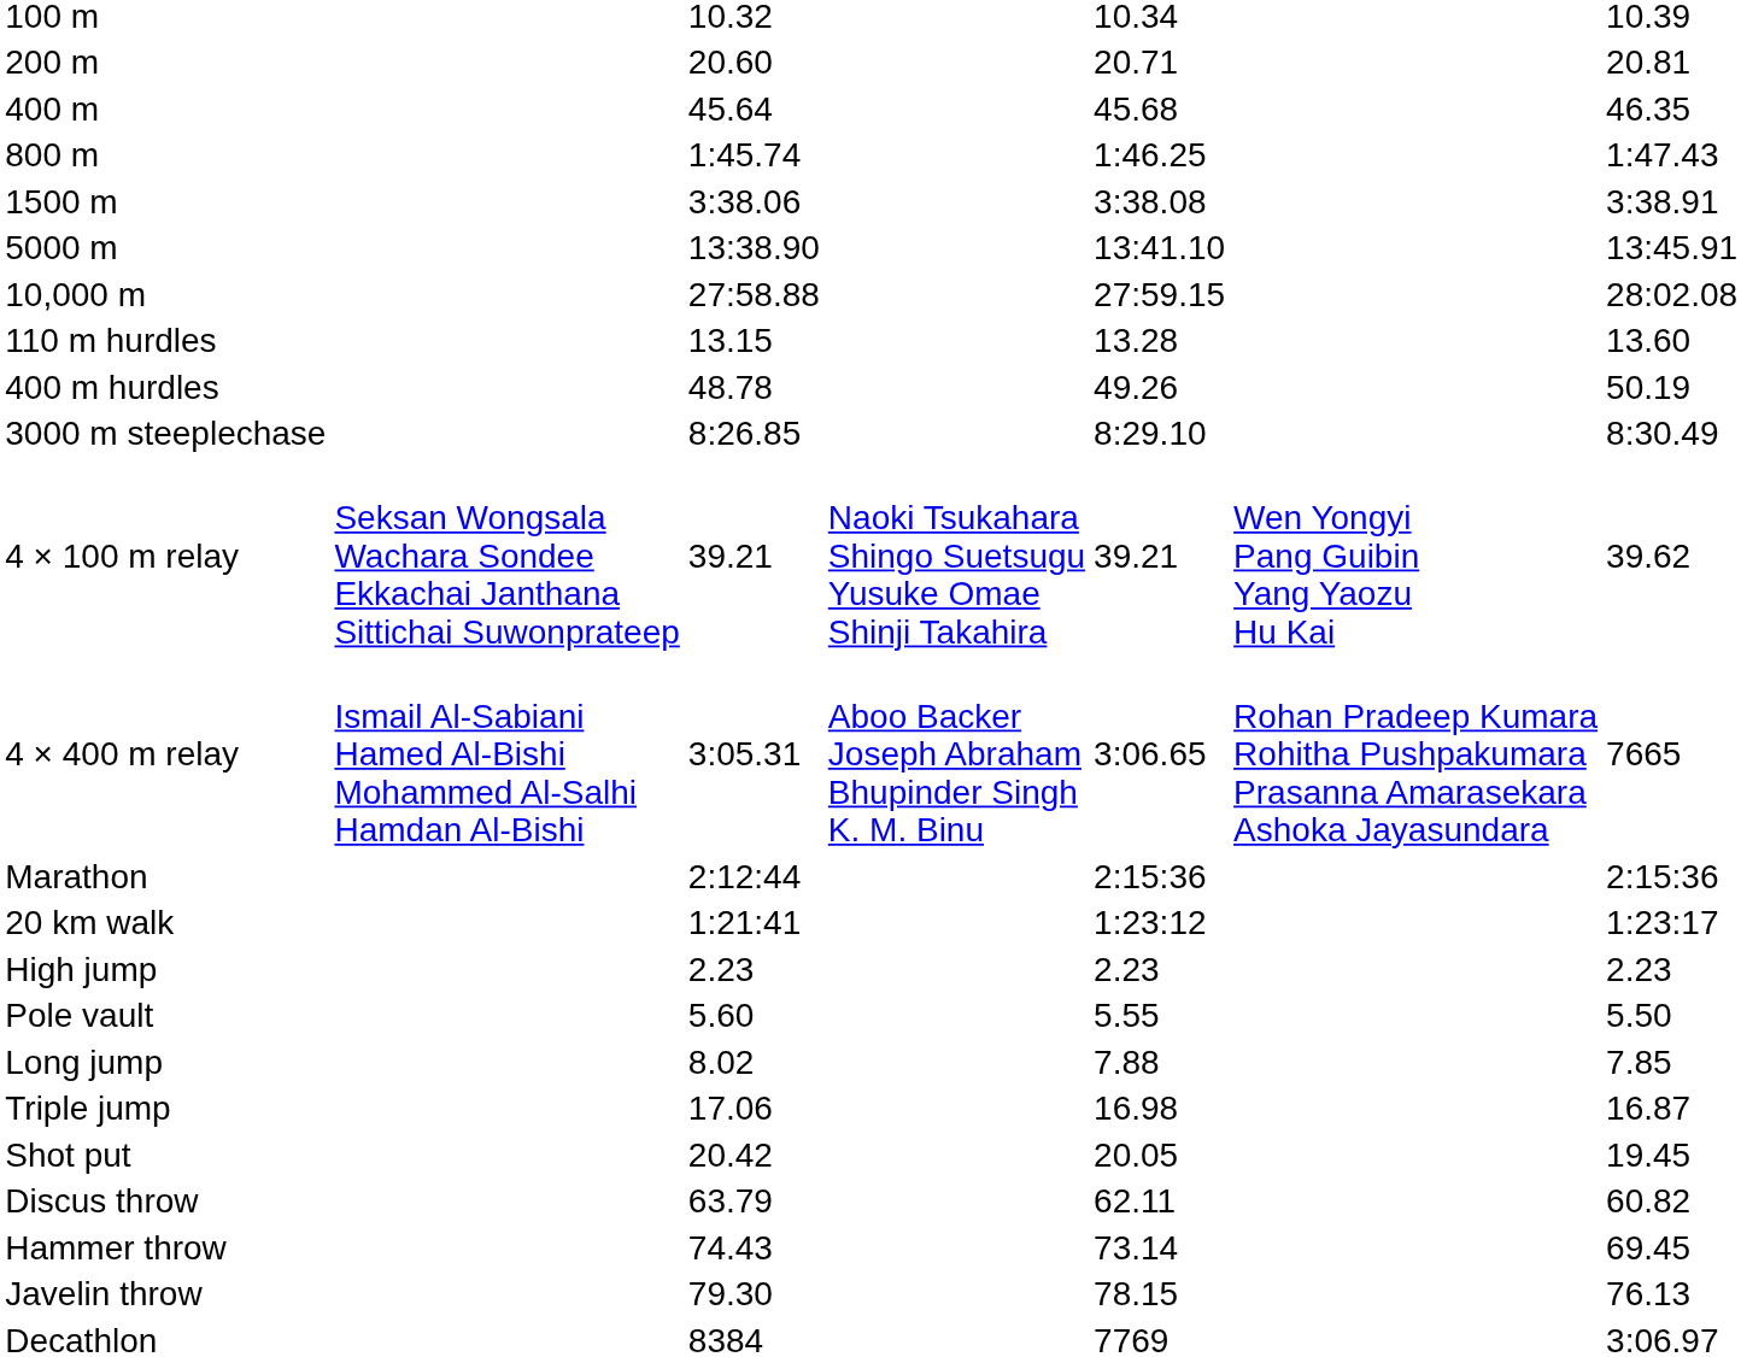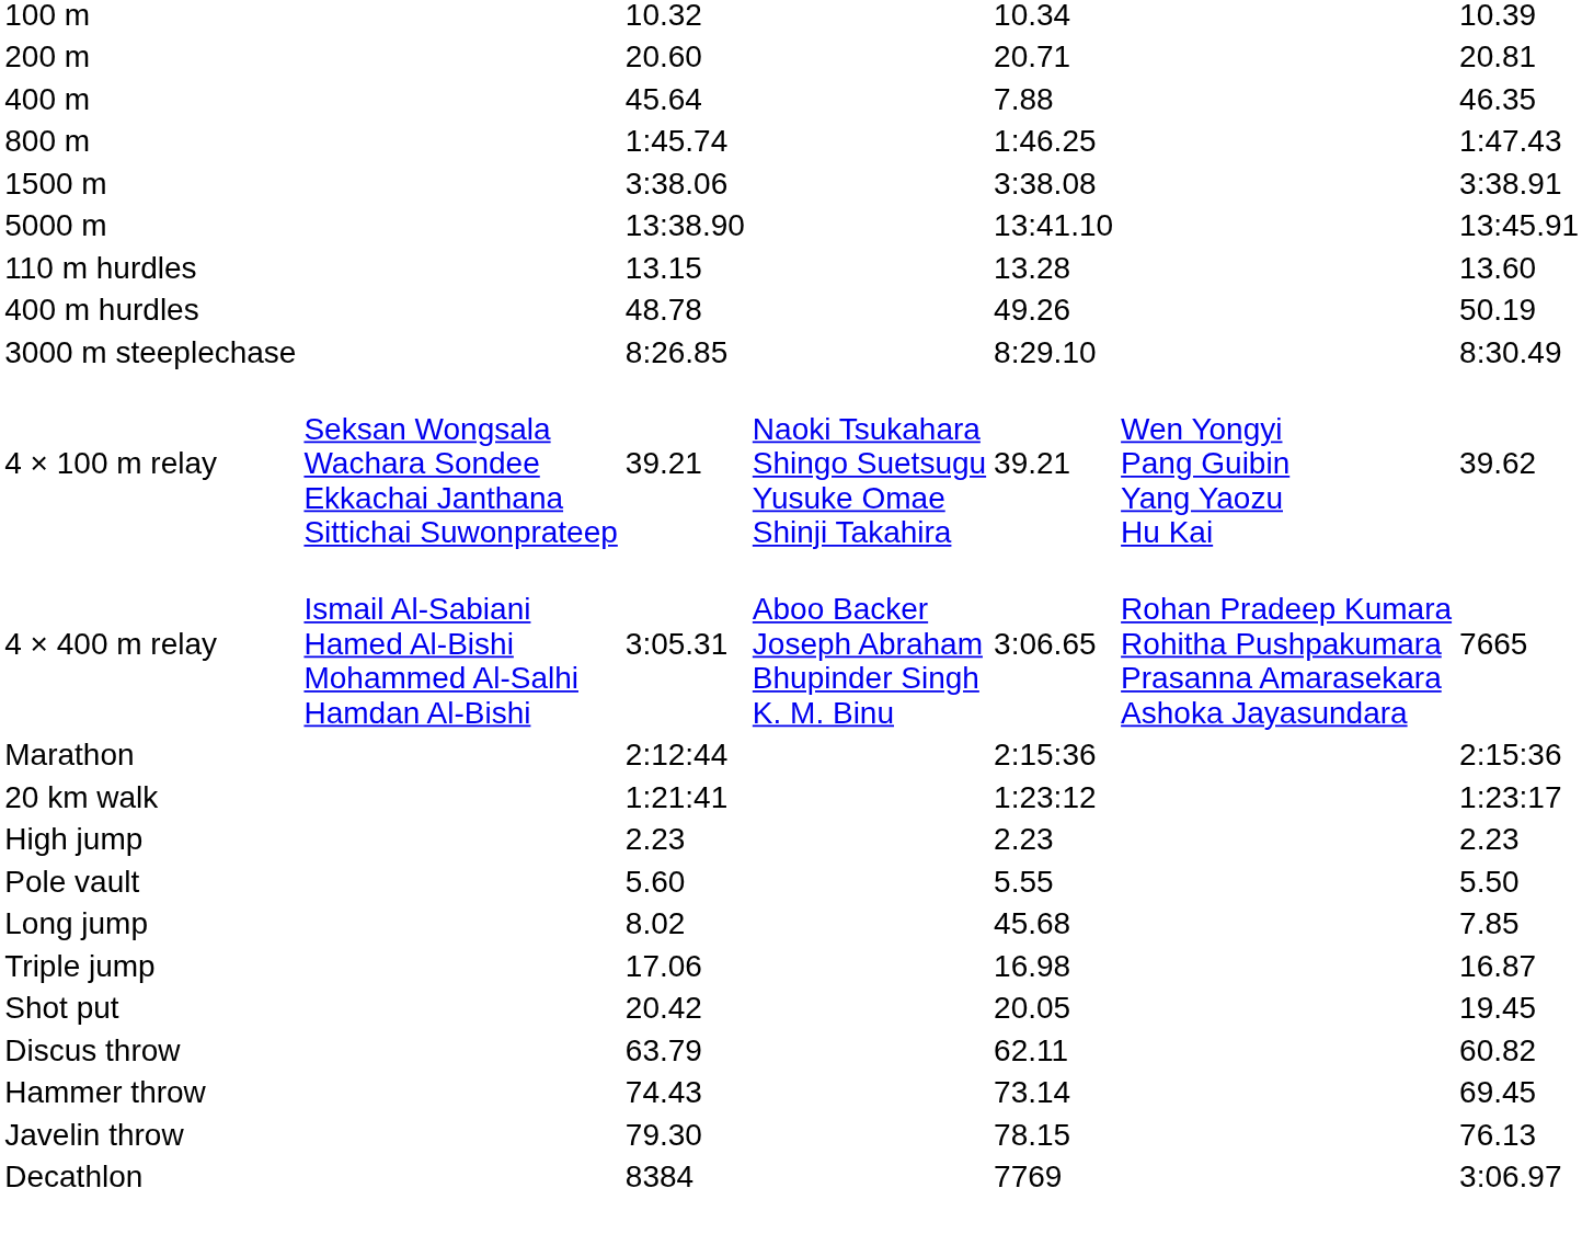400 m | column 5: 45.68 -> 7.88
- row: 10,000 m | 27:58.88 | 27:59.15 | 28:02.08
Long jump | column 5: 7.88 -> 45.68
